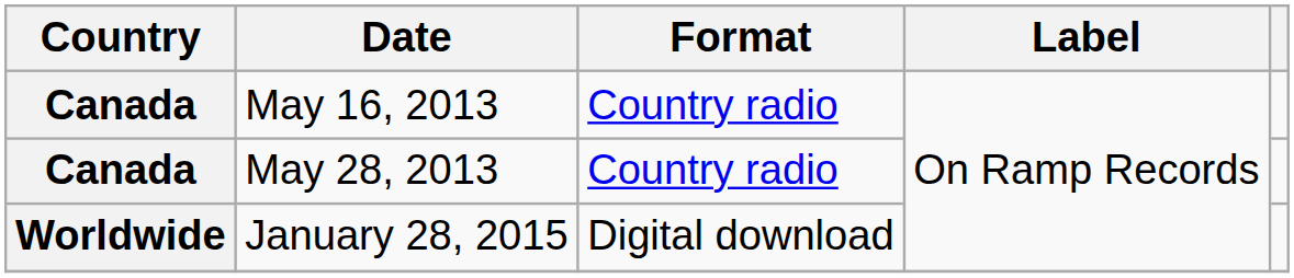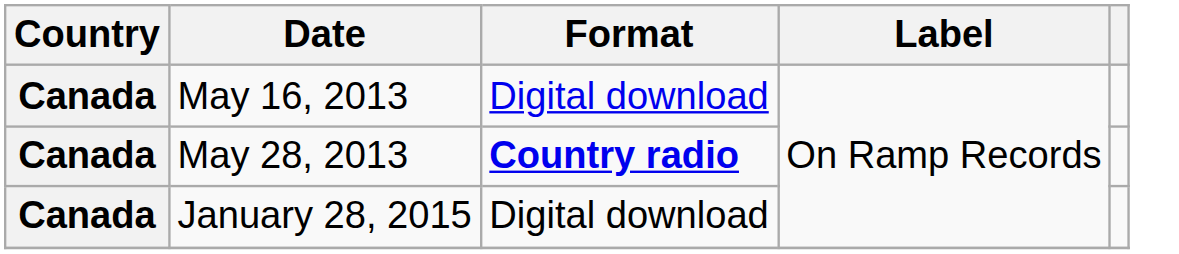May 16, 2013 | Format: Country radio -> Digital download
May 28, 2013 | Format: normal -> bold
January 28, 2015 | Country: Worldwide -> Canada
